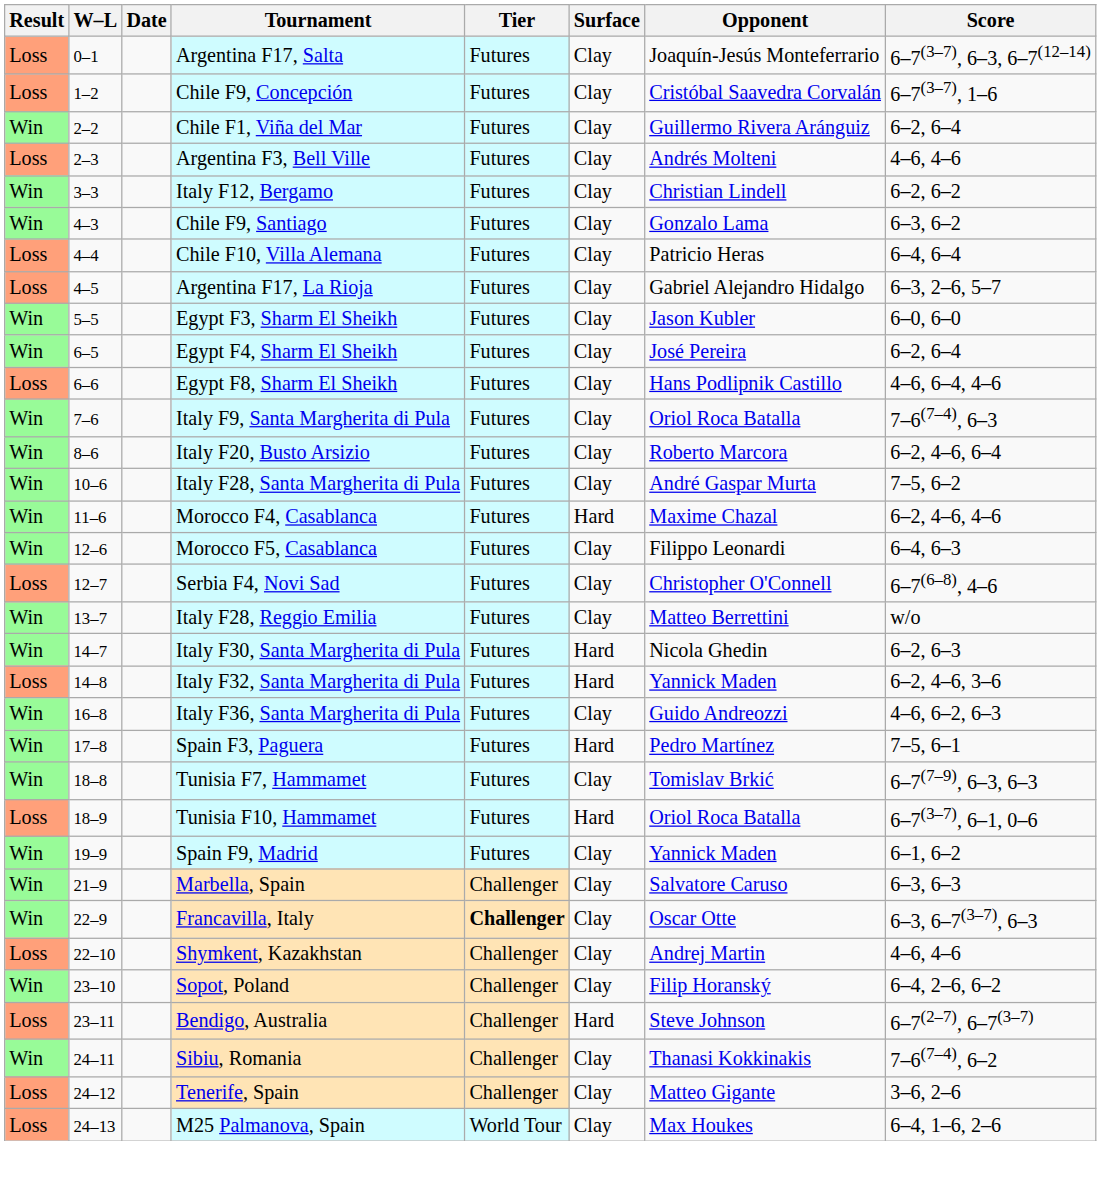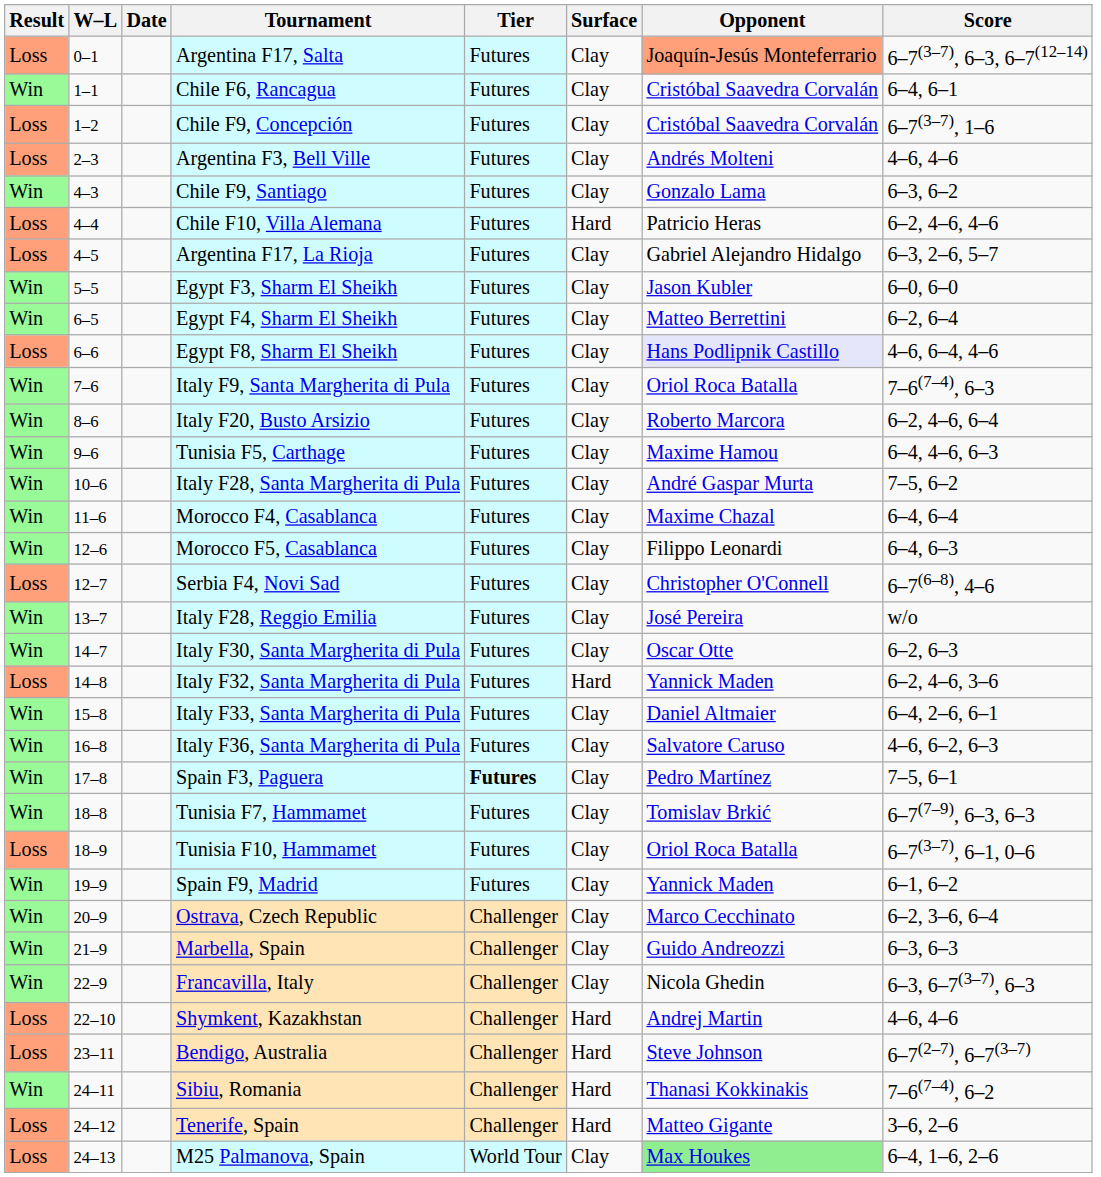Argentina F17, Salta | Opponent: no background -> lightsalmon background
+ row: Win | 1–1 | Chile F6, Rancagua | Futures | Clay | Cristóbal Saavedra Corvalán | 6–4, 6–1
- row: Win | 2–2 | Chile F1, Viña del Mar | Futures | Clay | Guillermo Rivera Aránguiz | 6–2, 6–4
- row: Win | 3–3 | Italy F12, Bergamo | Futures | Clay | Christian Lindell | 6–2, 6–2
Chile F10, Villa Alemana | Surface: Clay -> Hard
Chile F10, Villa Alemana | Score: 6–4, 6–4 -> 6–2, 4–6, 4–6
Egypt F4, Sharm El Sheikh | Opponent: José Pereira -> Matteo Berrettini
Egypt F8, Sharm El Sheikh | Opponent: no background -> lavender background
+ row: Win | 9–6 | Tunisia F5, Carthage | Futures | Clay | Maxime Hamou | 6–4, 4–6, 6–3
Morocco F4, Casablanca | Surface: Hard -> Clay
Morocco F4, Casablanca | Score: 6–2, 4–6, 4–6 -> 6–4, 6–4
Italy F28, Reggio Emilia | Opponent: Matteo Berrettini -> José Pereira
Italy F30, Santa Margherita di Pula | Surface: Hard -> Clay
Italy F30, Santa Margherita di Pula | Opponent: Nicola Ghedin -> Oscar Otte
+ row: Win | 15–8 | Italy F33, Santa Margherita di Pula | Futures | Clay | Daniel Altmaier | 6–4, 2–6, 6–1
Italy F36, Santa Margherita di Pula | Opponent: Guido Andreozzi -> Salvatore Caruso
Spain F3, Paguera | Tier: normal -> bold
Spain F3, Paguera | Surface: Hard -> Clay
Tunisia F10, Hammamet | Surface: Hard -> Clay
+ row: Win | 20–9 | Ostrava, Czech Republic | Challenger | Clay | Marco Cecchinato | 6–2, 3–6, 6–4
Marbella, Spain | Opponent: Salvatore Caruso -> Guido Andreozzi
Francavilla, Italy | Tier: bold -> normal
Francavilla, Italy | Opponent: Oscar Otte -> Nicola Ghedin
Shymkent, Kazakhstan | Surface: Clay -> Hard
- row: Win | 23–10 | Sopot, Poland | Challenger | Clay | Filip Horanský | 6–4, 2–6, 6–2
Sibiu, Romania | Surface: Clay -> Hard
Tenerife, Spain | Surface: Clay -> Hard
M25 Palmanova, Spain | Opponent: no background -> lightgreen background
